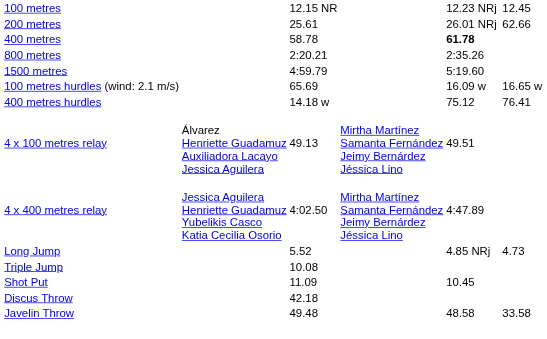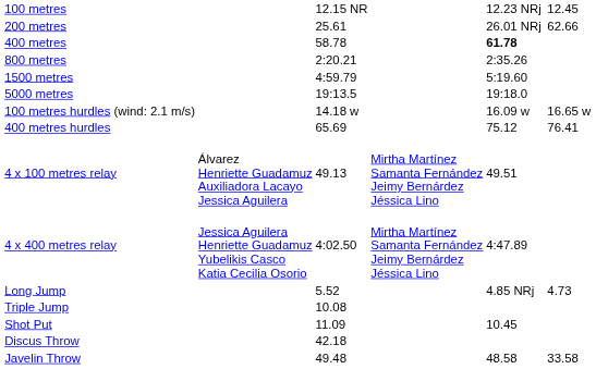+ row: 5000 metres | 19:13.5 | 19:18.0
100 metres hurdles (wind: 2.1 m/s) | column 3: 65.69 -> 14.18 w
400 metres hurdles | column 3: 14.18 w -> 65.69
